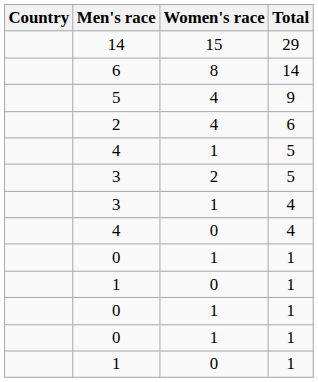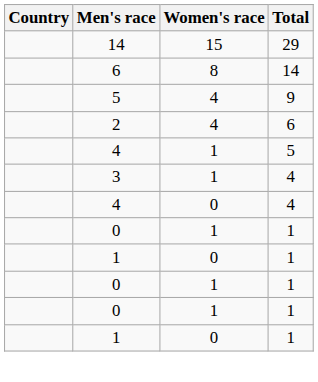- row: 3 | 2 | 5
